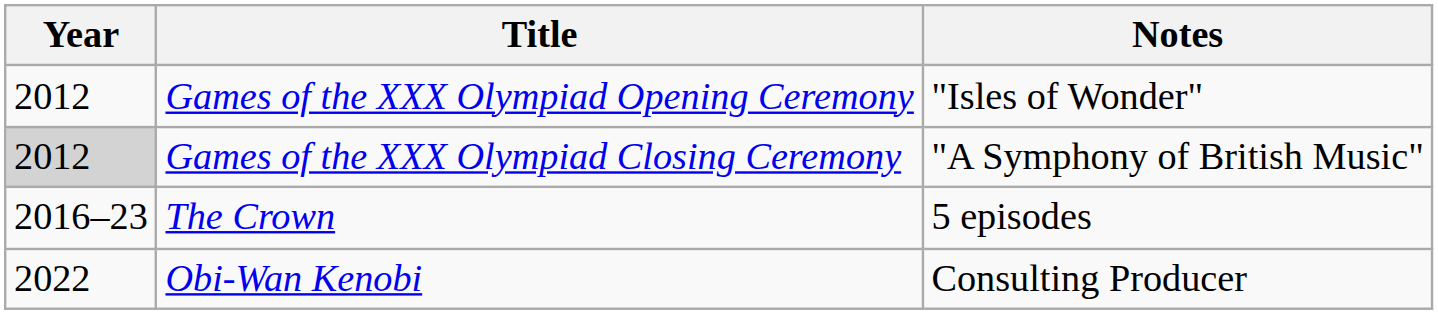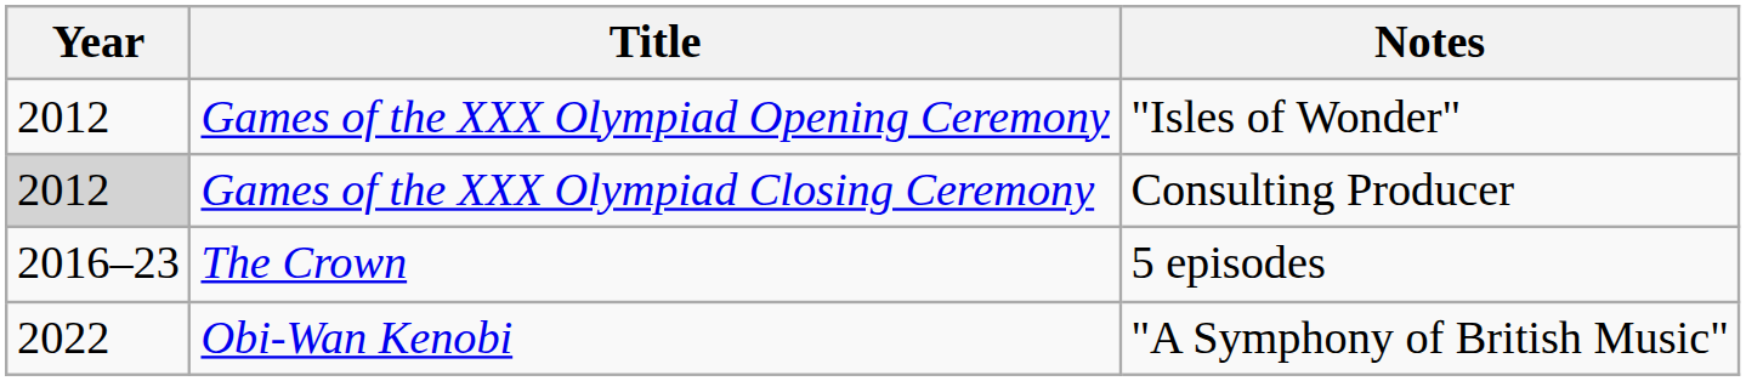Games of the XXX Olympiad Closing Ceremony | Notes: "A Symphony of British Music" -> Consulting Producer
Obi-Wan Kenobi | Notes: Consulting Producer -> "A Symphony of British Music"
